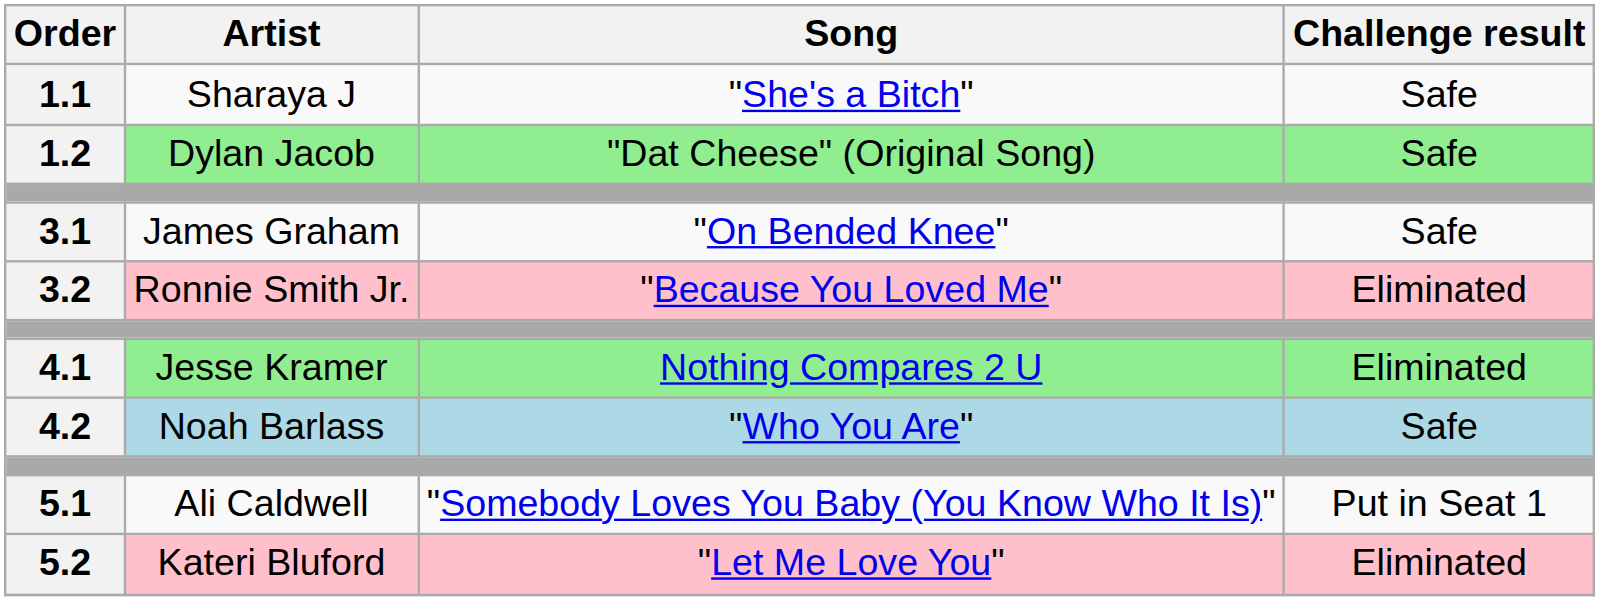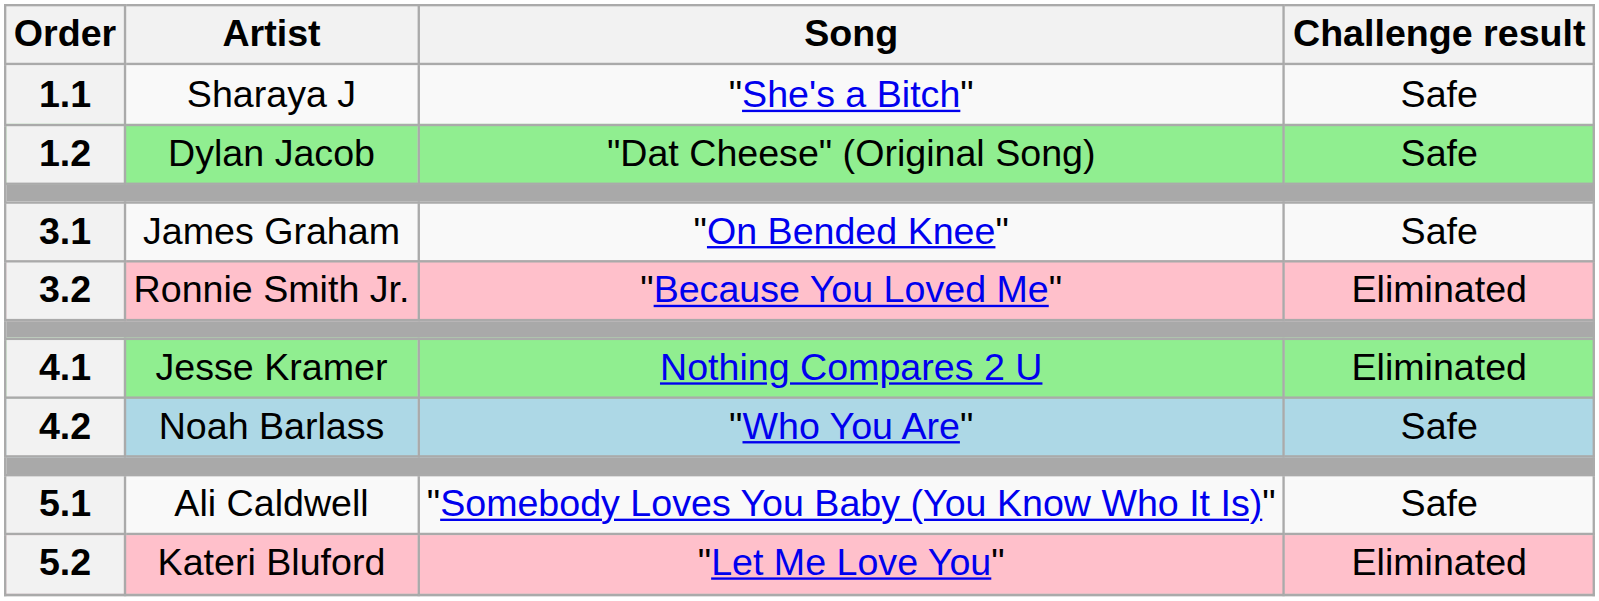5.1 | Challenge result: Put in Seat 1 -> Safe
